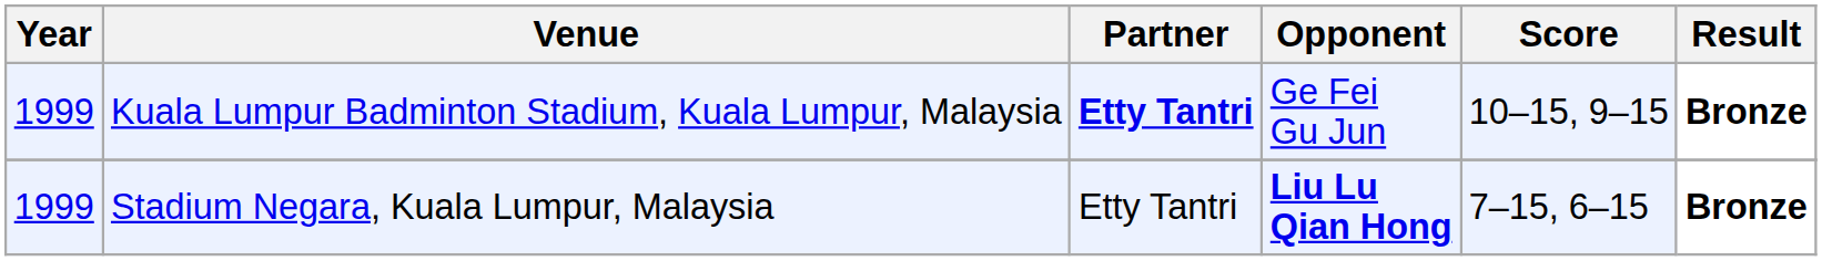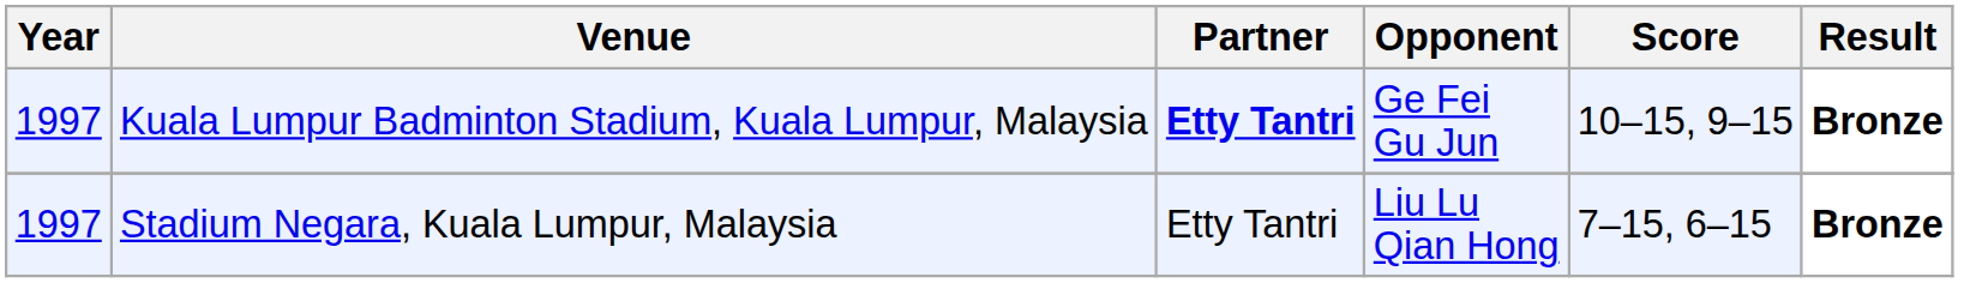Kuala Lumpur Badminton Stadium, Kuala Lumpur, Malaysia | Year: 1999 -> 1997
Stadium Negara, Kuala Lumpur, Malaysia | Year: 1999 -> 1997
Stadium Negara, Kuala Lumpur, Malaysia | Opponent: bold -> normal
